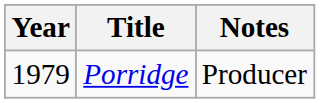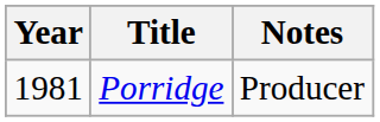Porridge | Year: 1979 -> 1981
